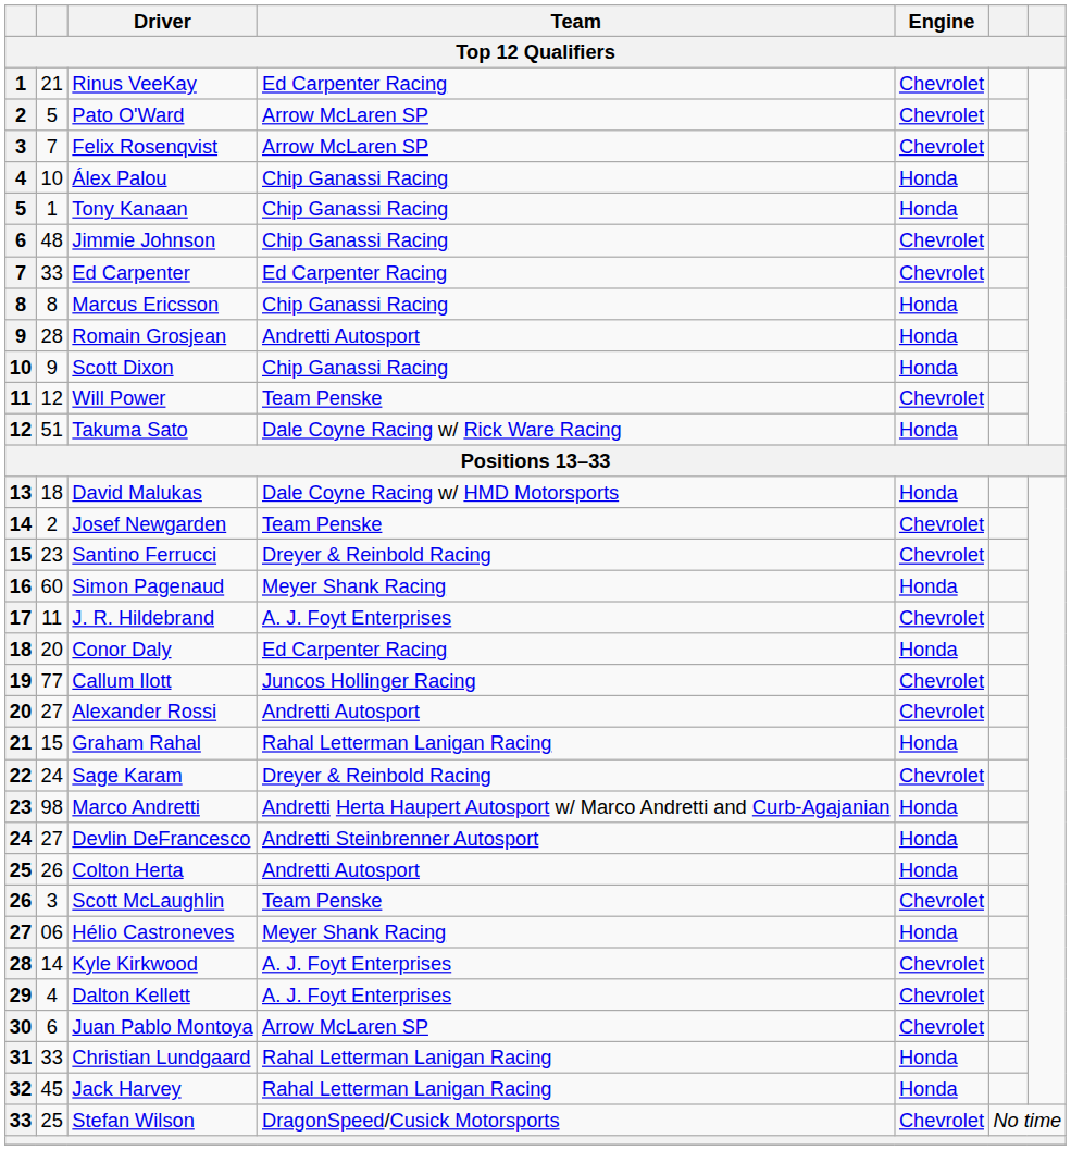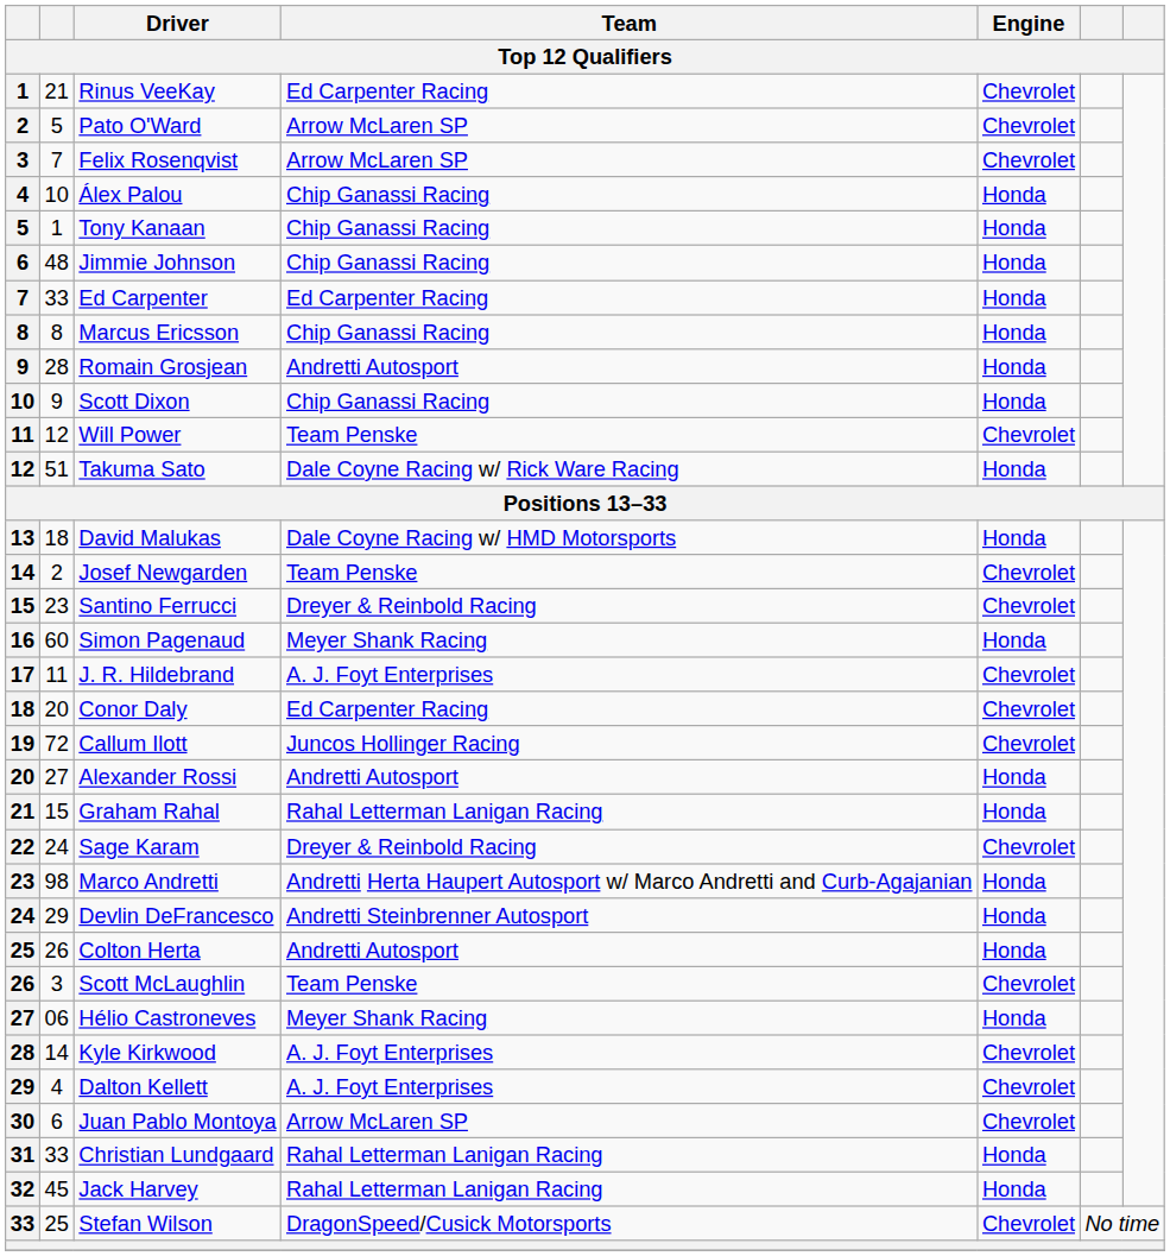Jimmie Johnson | Engine: Chevrolet -> Honda
Ed Carpenter | Engine: Chevrolet -> Honda
Conor Daly | Engine: Honda -> Chevrolet
Callum Ilott | column 2: 77 -> 72
Alexander Rossi | Engine: Chevrolet -> Honda
Devlin DeFrancesco | column 2: 27 -> 29
